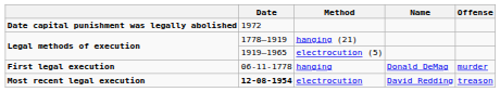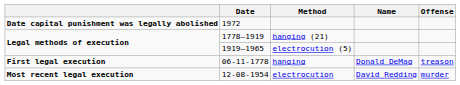hanging | Offense: murder -> treason
electrocution | Date: bold -> normal
electrocution | Offense: treason -> murder
